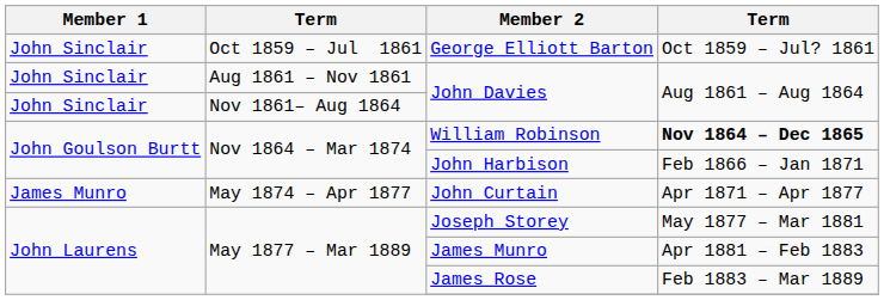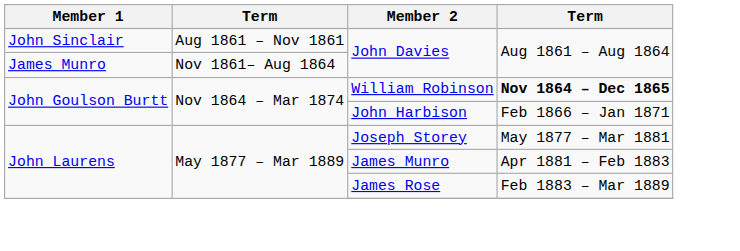- row: John Sinclair | Oct 1859 – Jul 1861 | George Elliott Barton | Oct 1859 – Jul? 1861
Nov 1861– Aug 1864 / John Davies | Member 1: John Sinclair -> James Munro
- row: James Munro | May 1874 – Apr 1877 | John Curtain | Apr 1871 – Apr 1877
